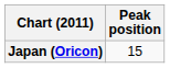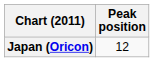Japan (Oricon) | Peak position: 15 -> 12
